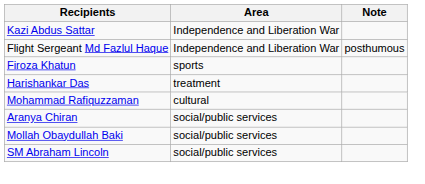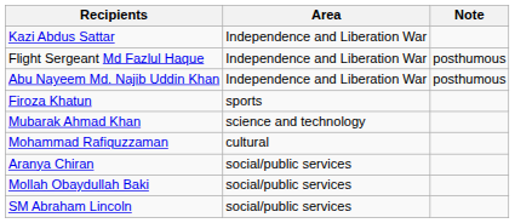+ row: Abu Nayeem Md. Najib Uddin Khan | Independence and Liberation War | posthumous
+ row: Mubarak Ahmad Khan | science and technology
- row: Harishankar Das | treatment
